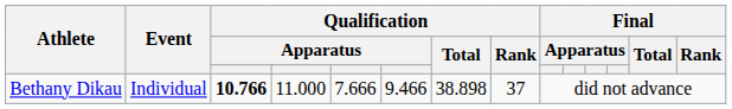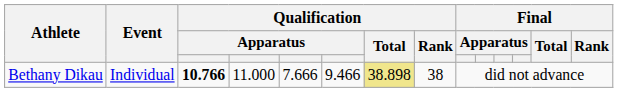Bethany Dikau | Qualification / Total: no background -> khaki background
Bethany Dikau | Qualification / Rank: 37 -> 38
